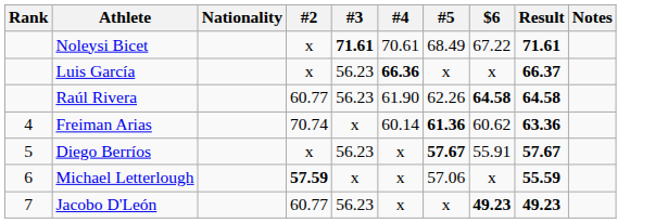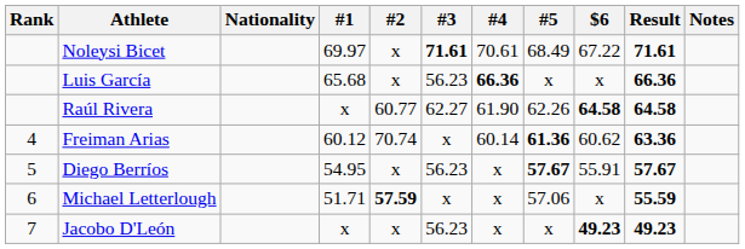+ column: #1 | 69.97 | 65.68 | x | 60.12 | 54.95 | 51.71 | x
Luis García | Result: 66.37 -> 66.36
Raúl Rivera | #3: 56.23 -> 62.27
Jacobo D'León | #2: 60.77 -> x
